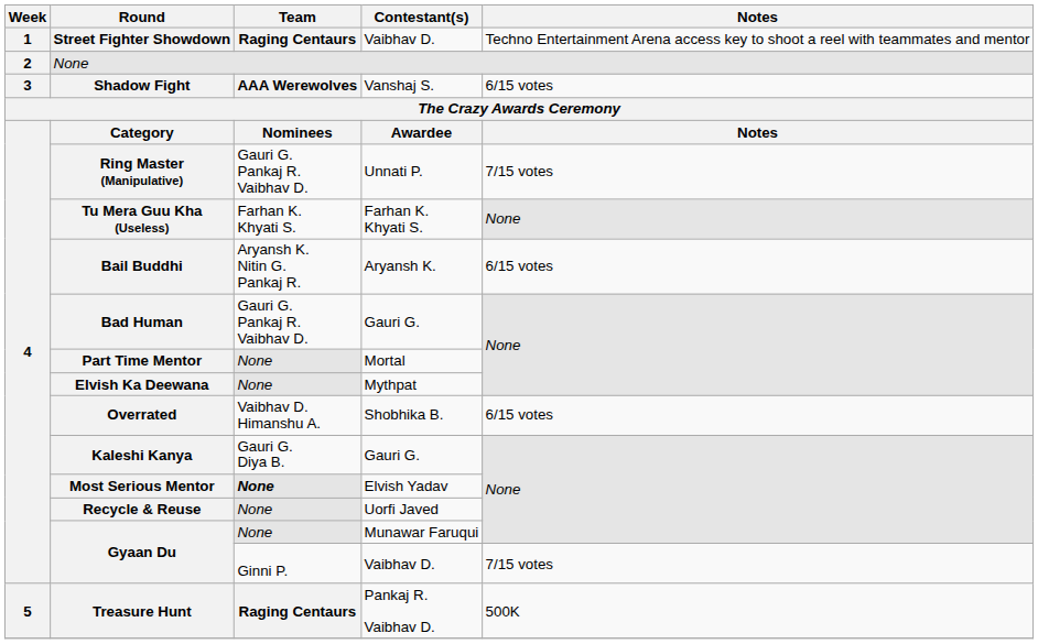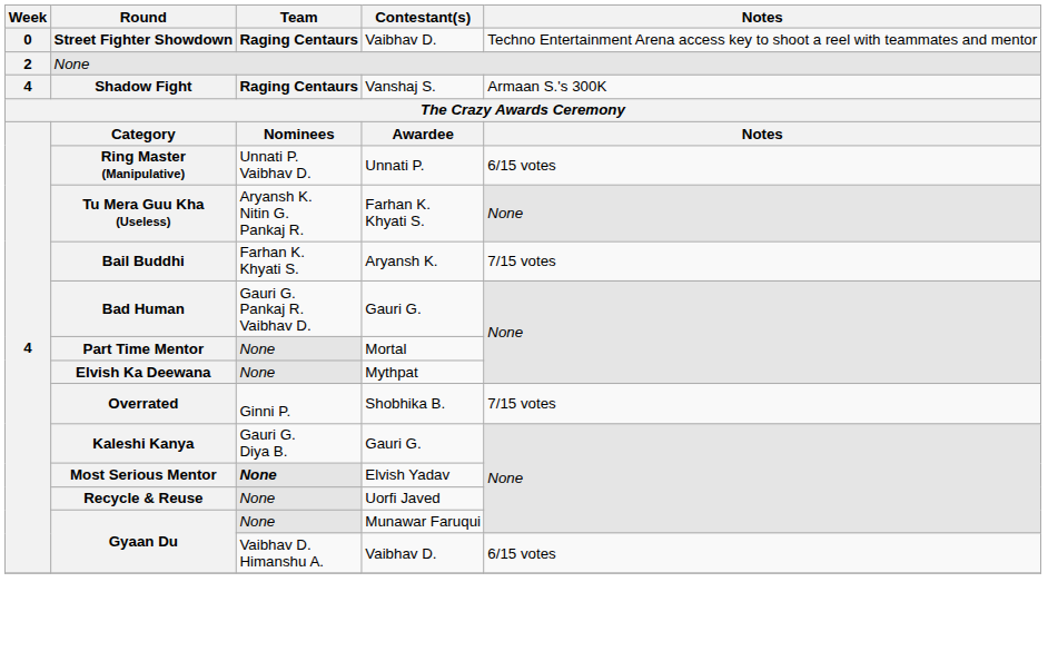Street Fighter Showdown | Week: 1 -> 0
Shadow Fight | Week: 3 -> 4
Shadow Fight | Team: AAA Werewolves -> Raging Centaurs
Shadow Fight | Notes: 6/15 votes -> Armaan S.'s 300K
Ring Master (Manipulative) | Team: Gauri G. Pankaj R. Vaibhav D. -> Unnati P. Vaibhav D.
Ring Master (Manipulative) | Notes: 7/15 votes -> 6/15 votes
Tu Mera Guu Kha (Useless) | Team: Farhan K. Khyati S. -> Aryansh K. Nitin G. Pankaj R.
Bail Buddhi | Team: Aryansh K. Nitin G. Pankaj R. -> Farhan K. Khyati S.
Bail Buddhi | Notes: 6/15 votes -> 7/15 votes
Overrated | Team: Vaibhav D. Himanshu A. -> Ginni P.
Overrated | Notes: 6/15 votes -> 7/15 votes
Gyaan Du / Vaibhav D. | Team: Ginni P. -> Vaibhav D. Himanshu A.
Gyaan Du / Vaibhav D. | Notes: 7/15 votes -> 6/15 votes
- row: 5 | Treasure Hunt | Raging Centaurs | Pankaj R. Vaibhav D. | 500K
